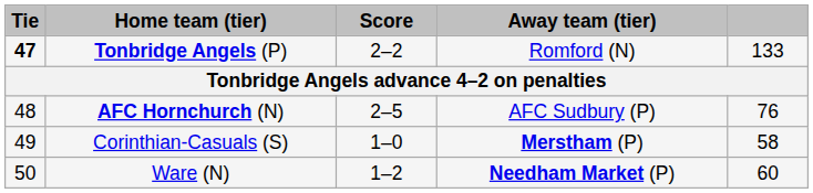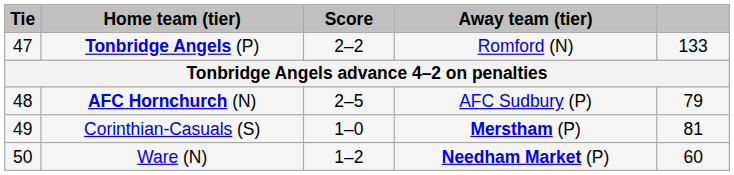Tonbridge Angels (P) | Tie: bold -> normal
AFC Hornchurch (N) | column 5: 76 -> 79
Corinthian-Casuals (S) | column 5: 58 -> 81
